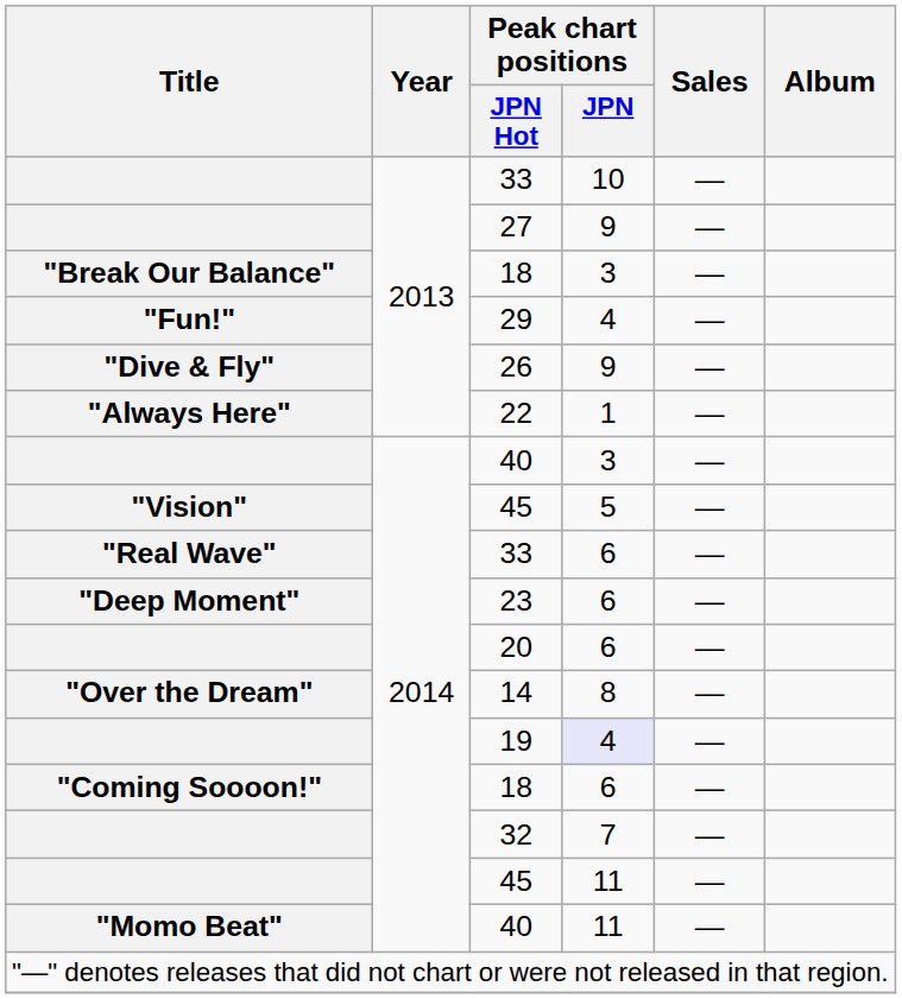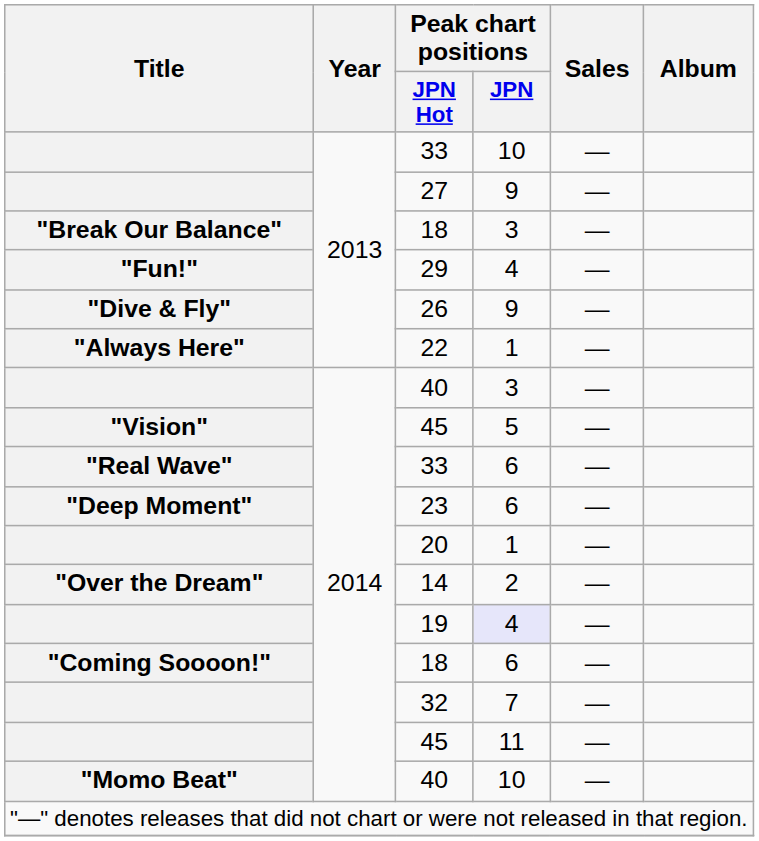20 | Peak chart positions / JPN: 6 -> 1
14 | Peak chart positions / JPN: 8 -> 2
"Momo Beat" / 40 | Peak chart positions / JPN: 11 -> 10
